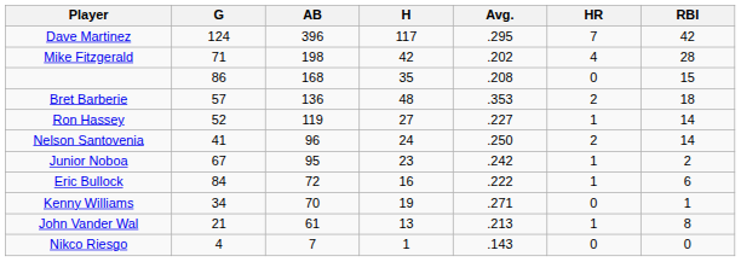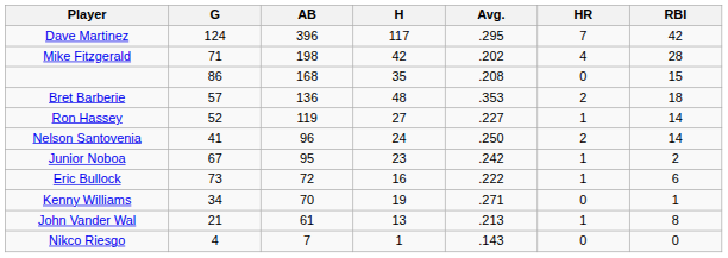Eric Bullock | G: 84 -> 73
